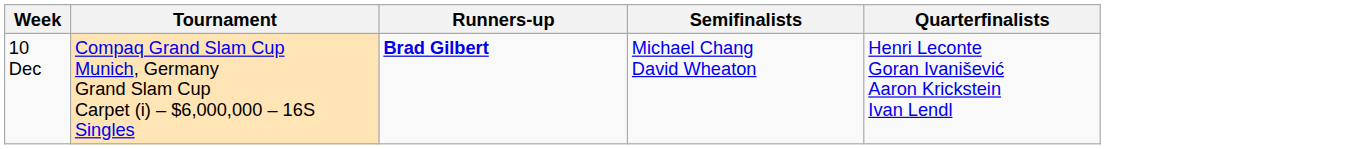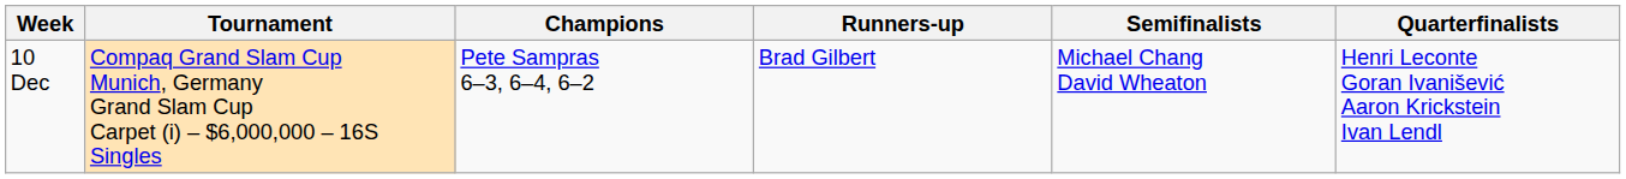+ column: Champions | Pete Sampras 6–3, 6–4, 6–2
10 Dec | Runners-up: bold -> normal
